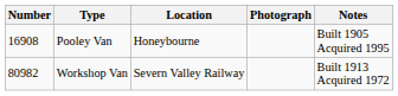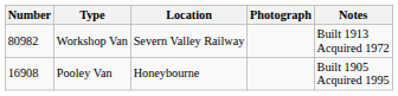rows swapped: Pooley Van <-> Workshop Van
